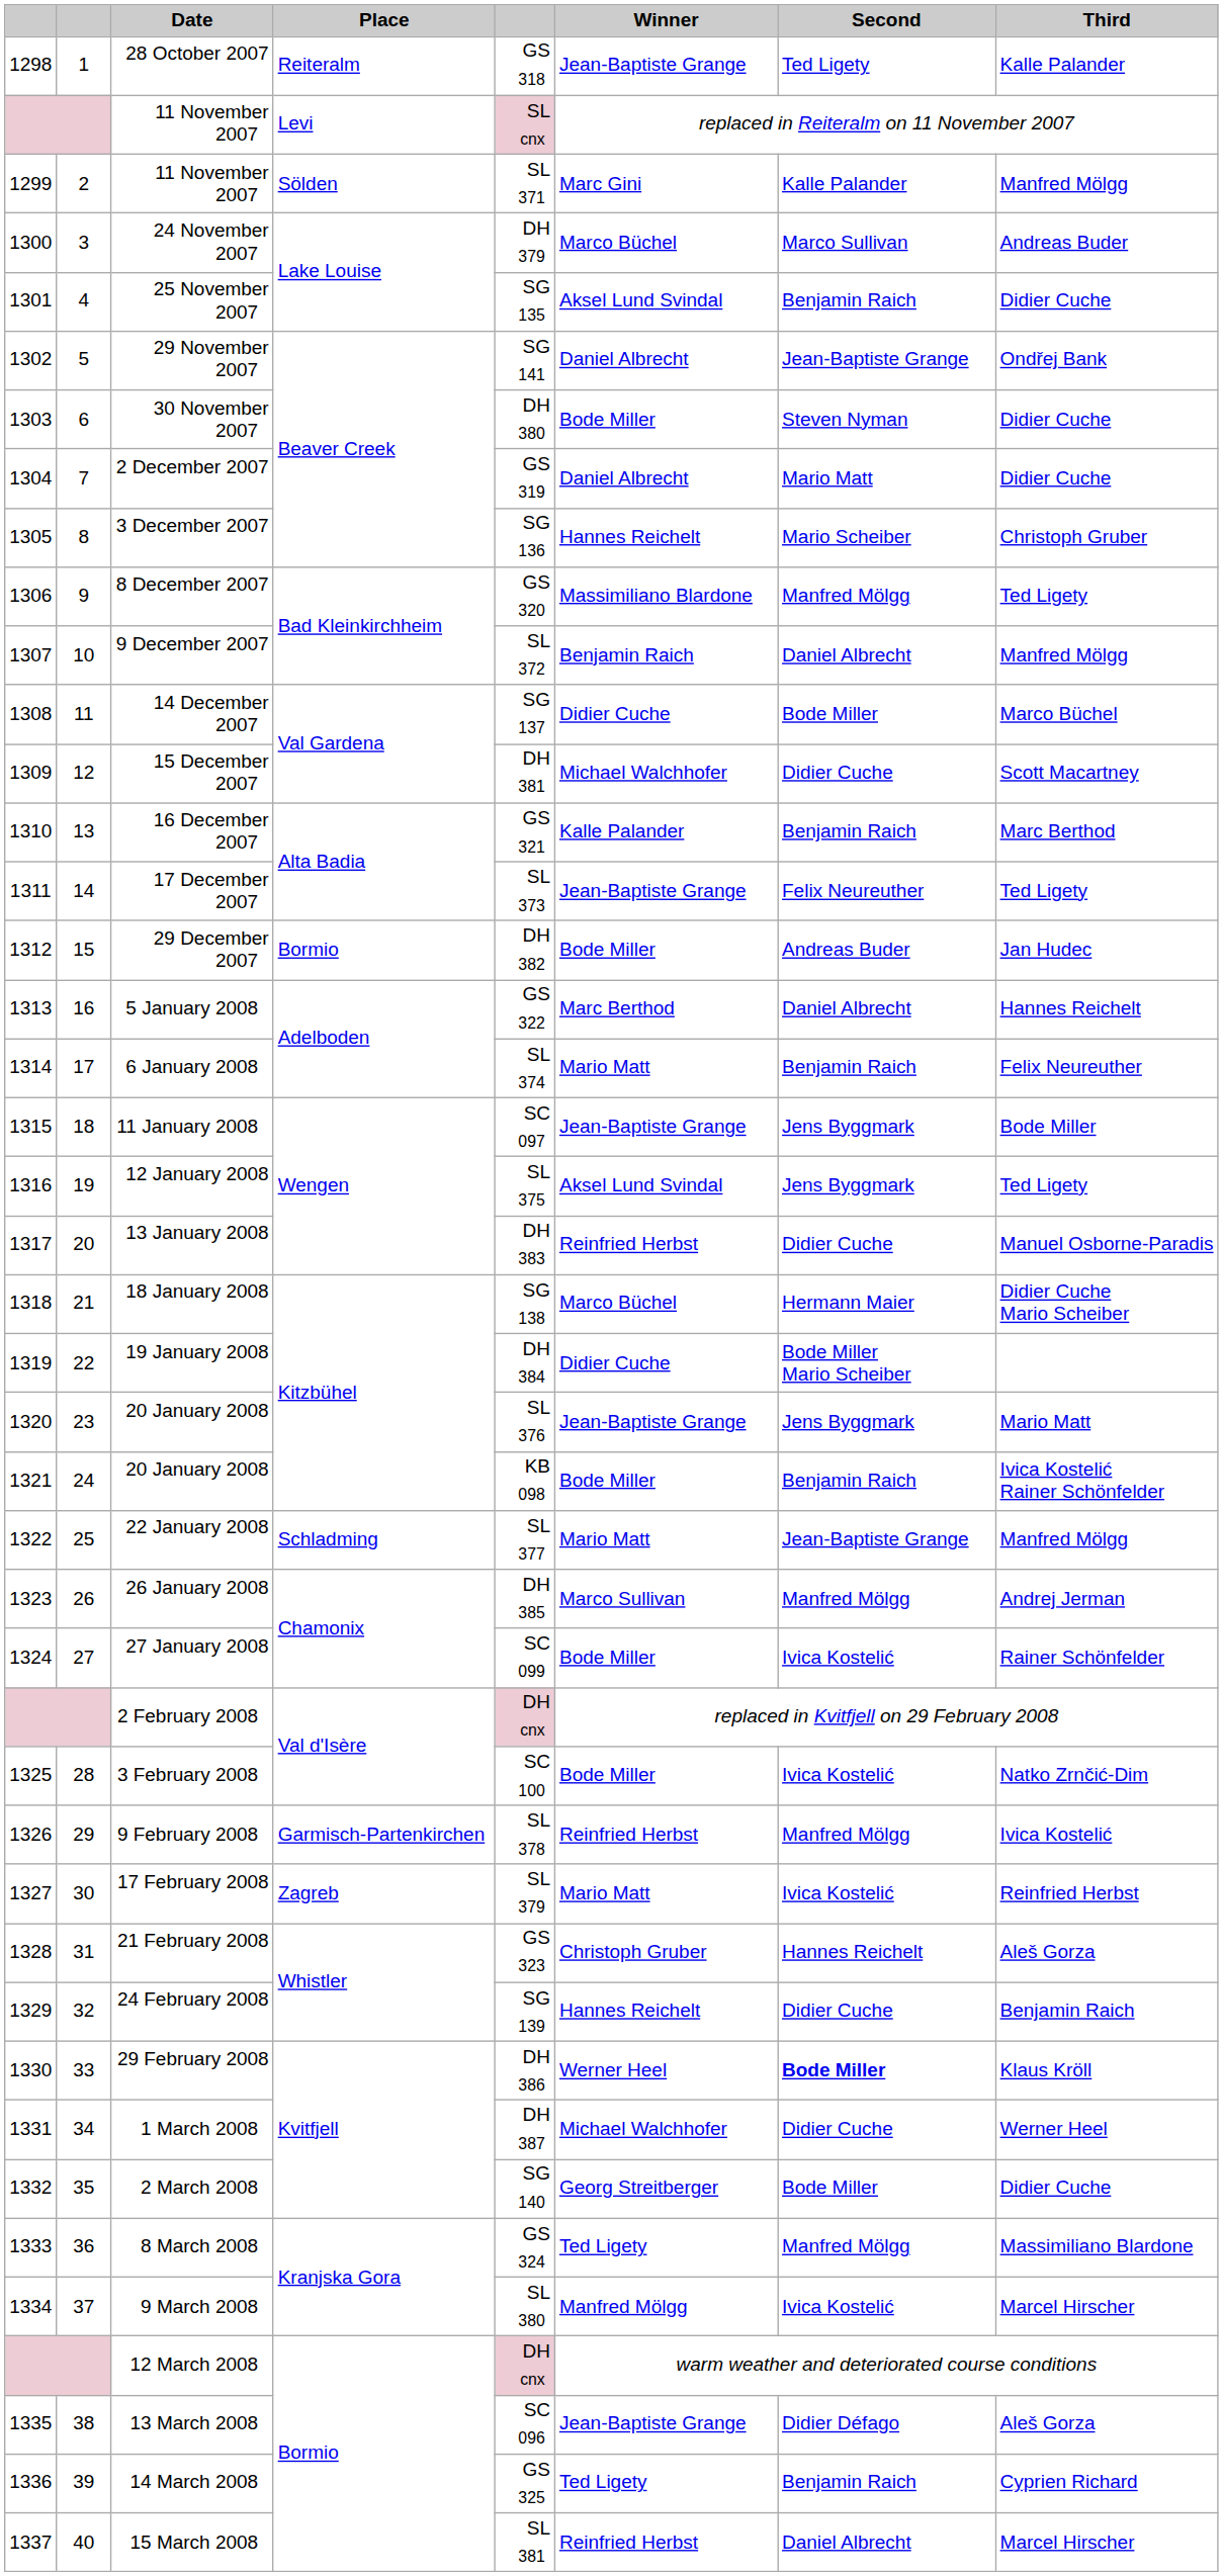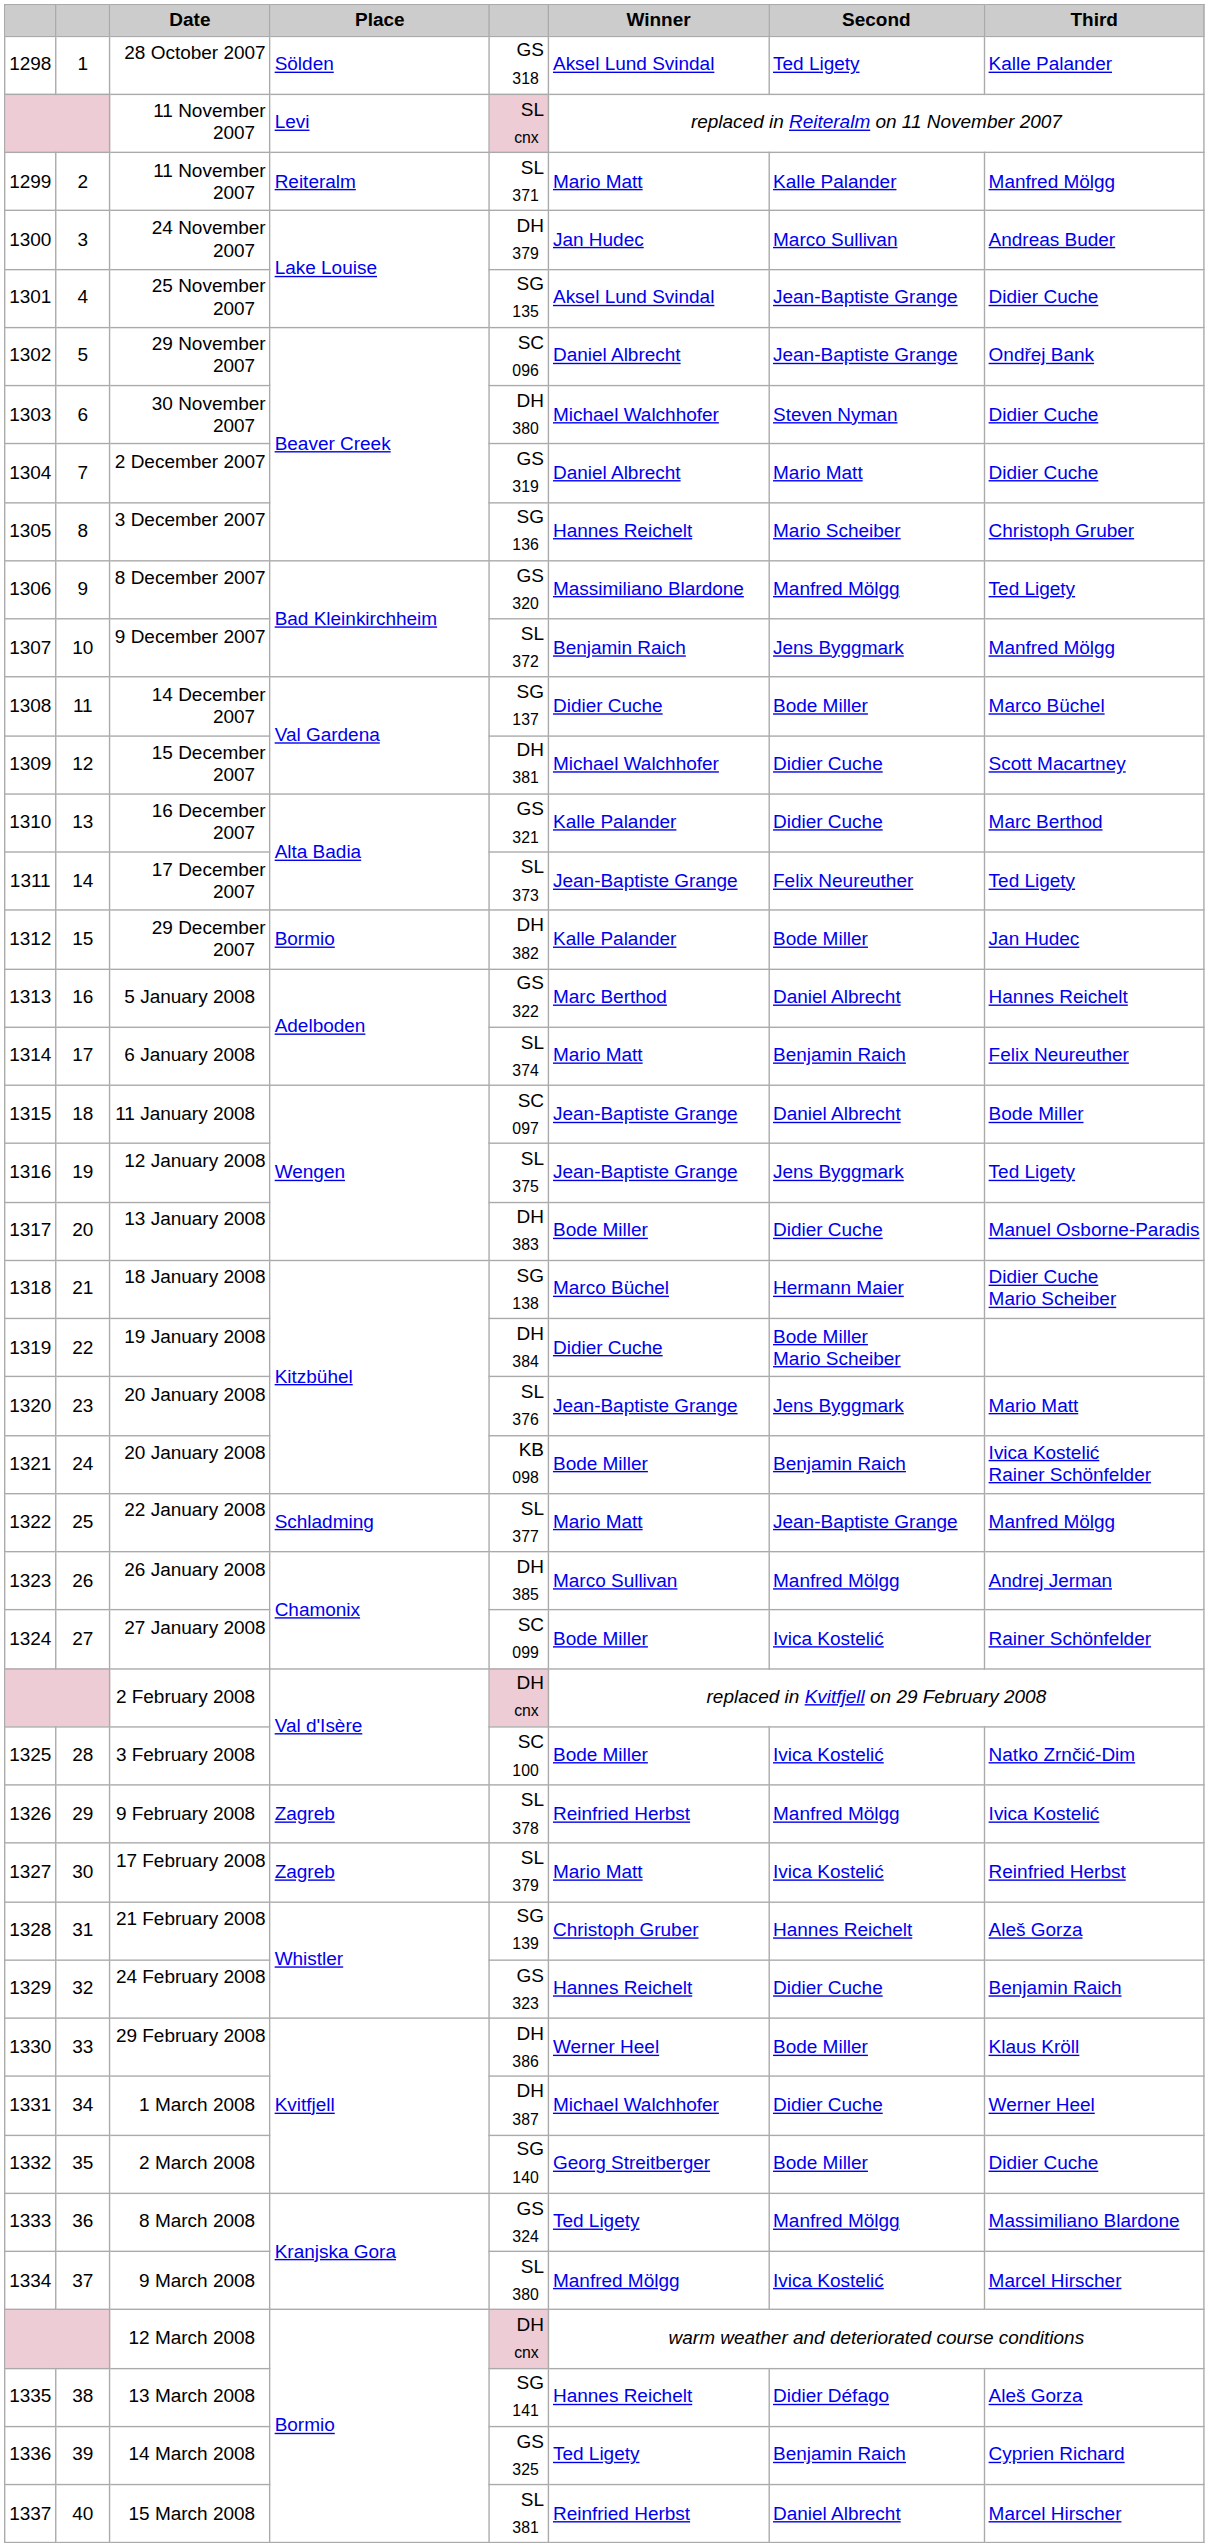28 October 2007 | Place: Reiteralm -> Sölden
28 October 2007 | Winner: Jean-Baptiste Grange -> Aksel Lund Svindal
1299 / 11 November 2007 | Place: Sölden -> Reiteralm
1299 / 11 November 2007 | Winner: Marc Gini -> Mario Matt
24 November 2007 | Winner: Marco Büchel -> Jan Hudec
25 November 2007 | Second: Benjamin Raich -> Jean-Baptiste Grange
29 November 2007 | column 5: SG 141 -> SC 096
30 November 2007 | Winner: Bode Miller -> Michael Walchhofer
9 December 2007 | Second: Daniel Albrecht -> Jens Byggmark
16 December 2007 | Second: Benjamin Raich -> Didier Cuche
29 December 2007 | Winner: Bode Miller -> Kalle Palander
29 December 2007 | Second: Andreas Buder -> Bode Miller
11 January 2008 | Second: Jens Byggmark -> Daniel Albrecht
12 January 2008 | Winner: Aksel Lund Svindal -> Jean-Baptiste Grange
13 January 2008 | Winner: Reinfried Herbst -> Bode Miller
9 February 2008 | Place: Garmisch-Partenkirchen -> Zagreb
21 February 2008 | column 5: GS 323 -> SG 139
24 February 2008 | column 5: SG 139 -> GS 323
29 February 2008 | Second: bold -> normal
13 March 2008 | column 5: SC 096 -> SG 141
13 March 2008 | Winner: Jean-Baptiste Grange -> Hannes Reichelt
